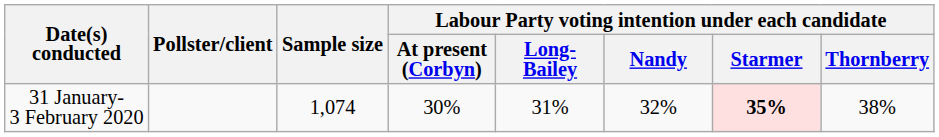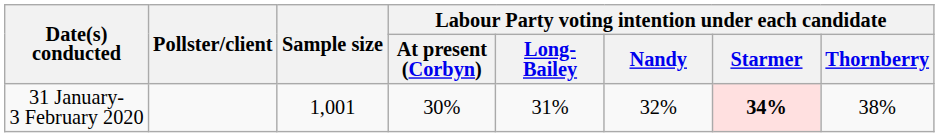31 January- 3 February 2020 | Sample size: 1,074 -> 1,001
31 January- 3 February 2020 | Labour Party voting intention under each candidate / Starmer: 35% -> 34%
